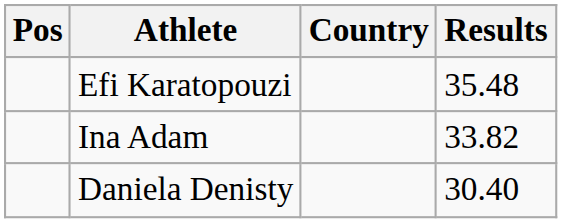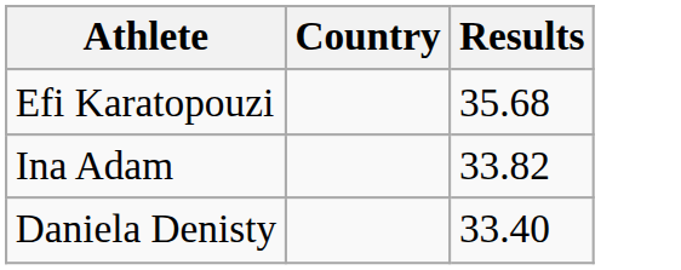- column: Pos
Efi Karatopouzi | Results: 35.48 -> 35.68
Daniela Denisty | Results: 30.40 -> 33.40
